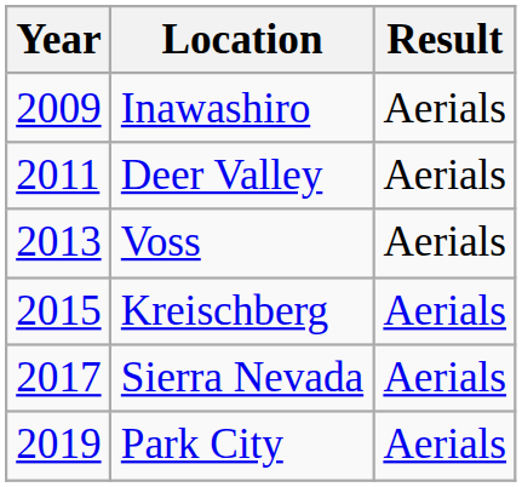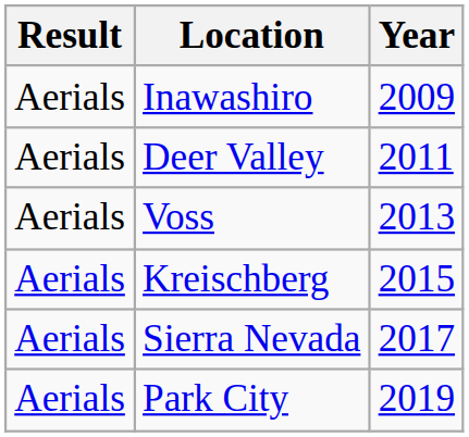columns swapped: Year <-> Result
